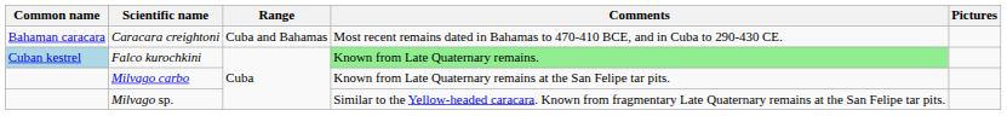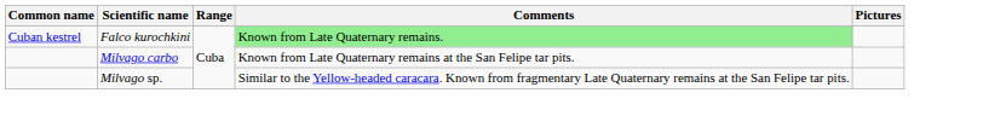- row: Bahaman caracara | Caracara creightoni | Cuba and Bahamas | Most recent remains dated in Bahamas to 470-410 BCE, and in Cuba to 290-430 CE.
Falco kurochkini | Common name: lightblue background -> no background
